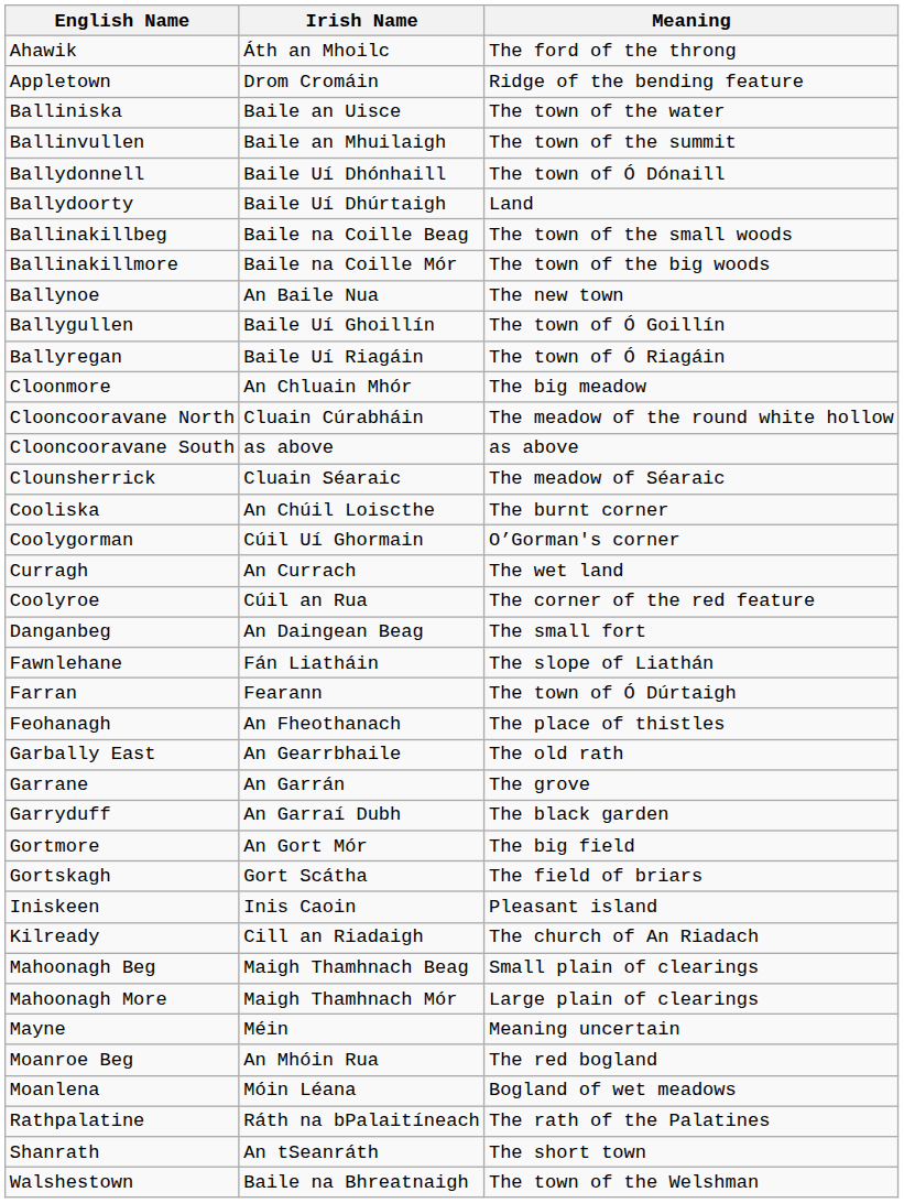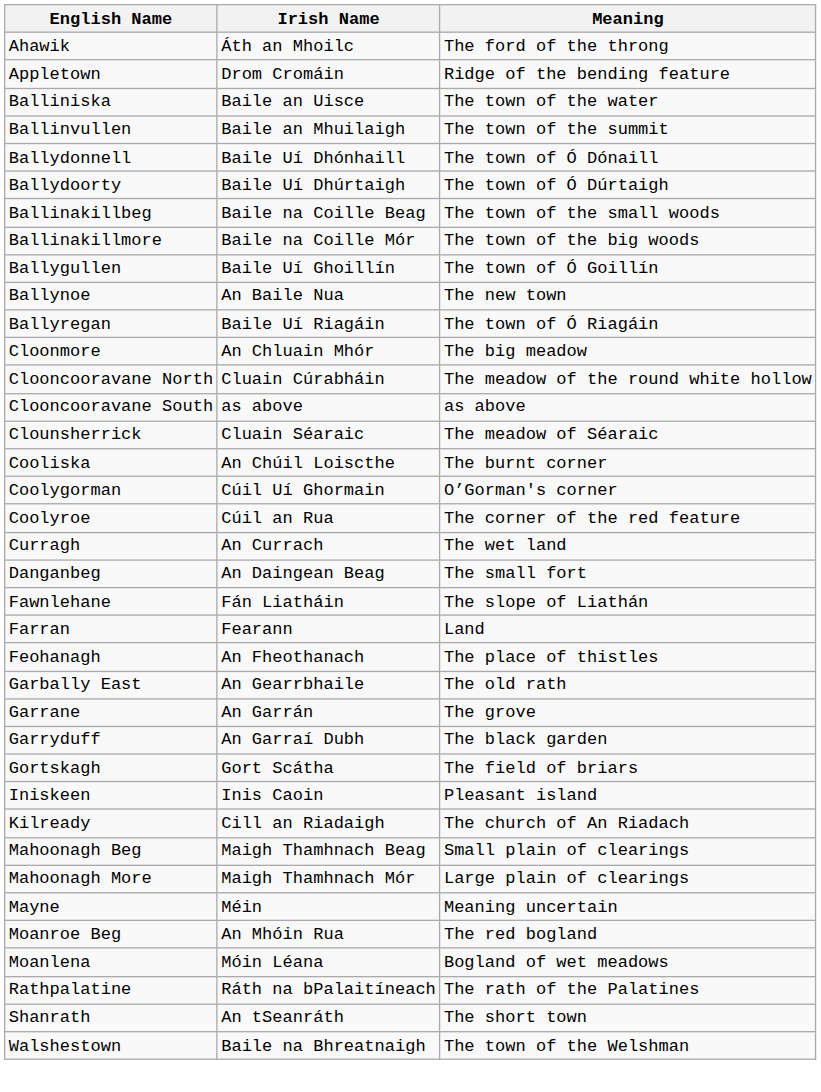Ballydoorty | Meaning: Land -> The town of Ó Dúrtaigh
rows swapped: Ballygullen <-> Ballynoe
rows swapped: Coolyroe <-> Curragh
Farran | Meaning: The town of Ó Dúrtaigh -> Land
- row: Gortmore | An Gort Mór | The big field
